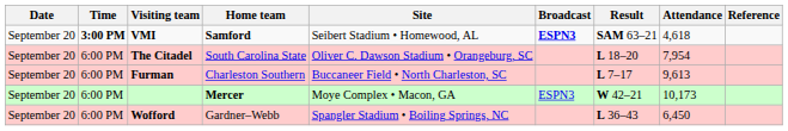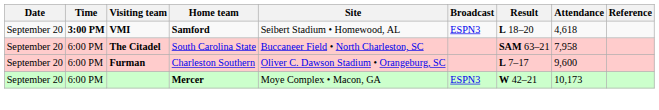VMI | Broadcast: bold -> normal
VMI | Result: SAM 63–21 -> L 18–20
The Citadel | Site: Oliver C. Dawson Stadium • Orangeburg, SC -> Buccaneer Field • North Charleston, SC
The Citadel | Result: L 18–20 -> SAM 63–21
The Citadel | Attendance: 7,954 -> 7,958
Furman | Site: Buccaneer Field • North Charleston, SC -> Oliver C. Dawson Stadium • Orangeburg, SC
Furman | Attendance: 9,613 -> 9,600
- row: September 20 | 6:00 PM | Wofford | Gardner–Webb | Spangler Stadium • Boiling Springs, NC | L 36–43 | 6,450
